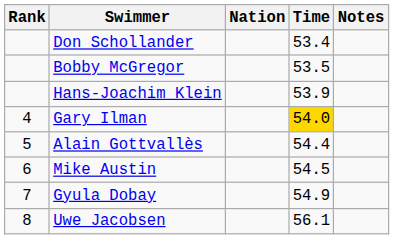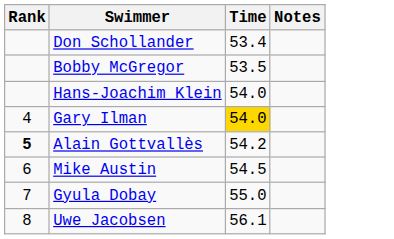- column: Nation
Hans-Joachim Klein | Time: 53.9 -> 54.0
Alain Gottvallès | Rank: normal -> bold
Alain Gottvallès | Time: 54.4 -> 54.2
Gyula Dobay | Time: 54.9 -> 55.0
